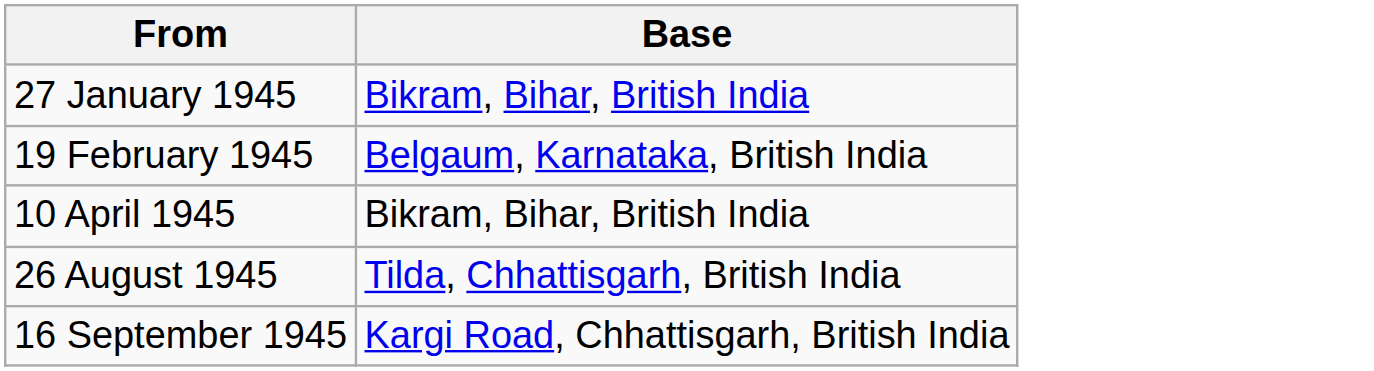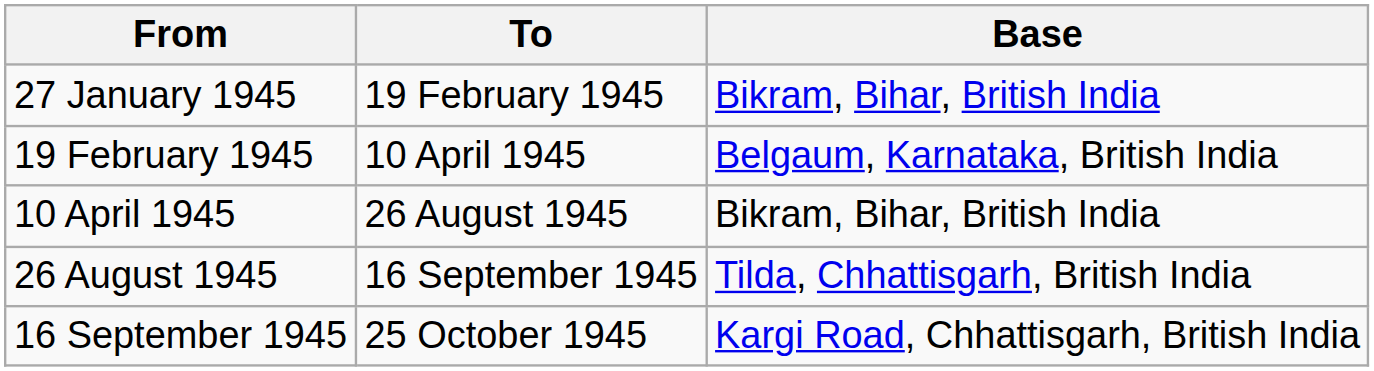+ column: To | 19 February 1945 | 10 April 1945 | 26 August 1945 | 16 September 1945 | 25 October 1945
